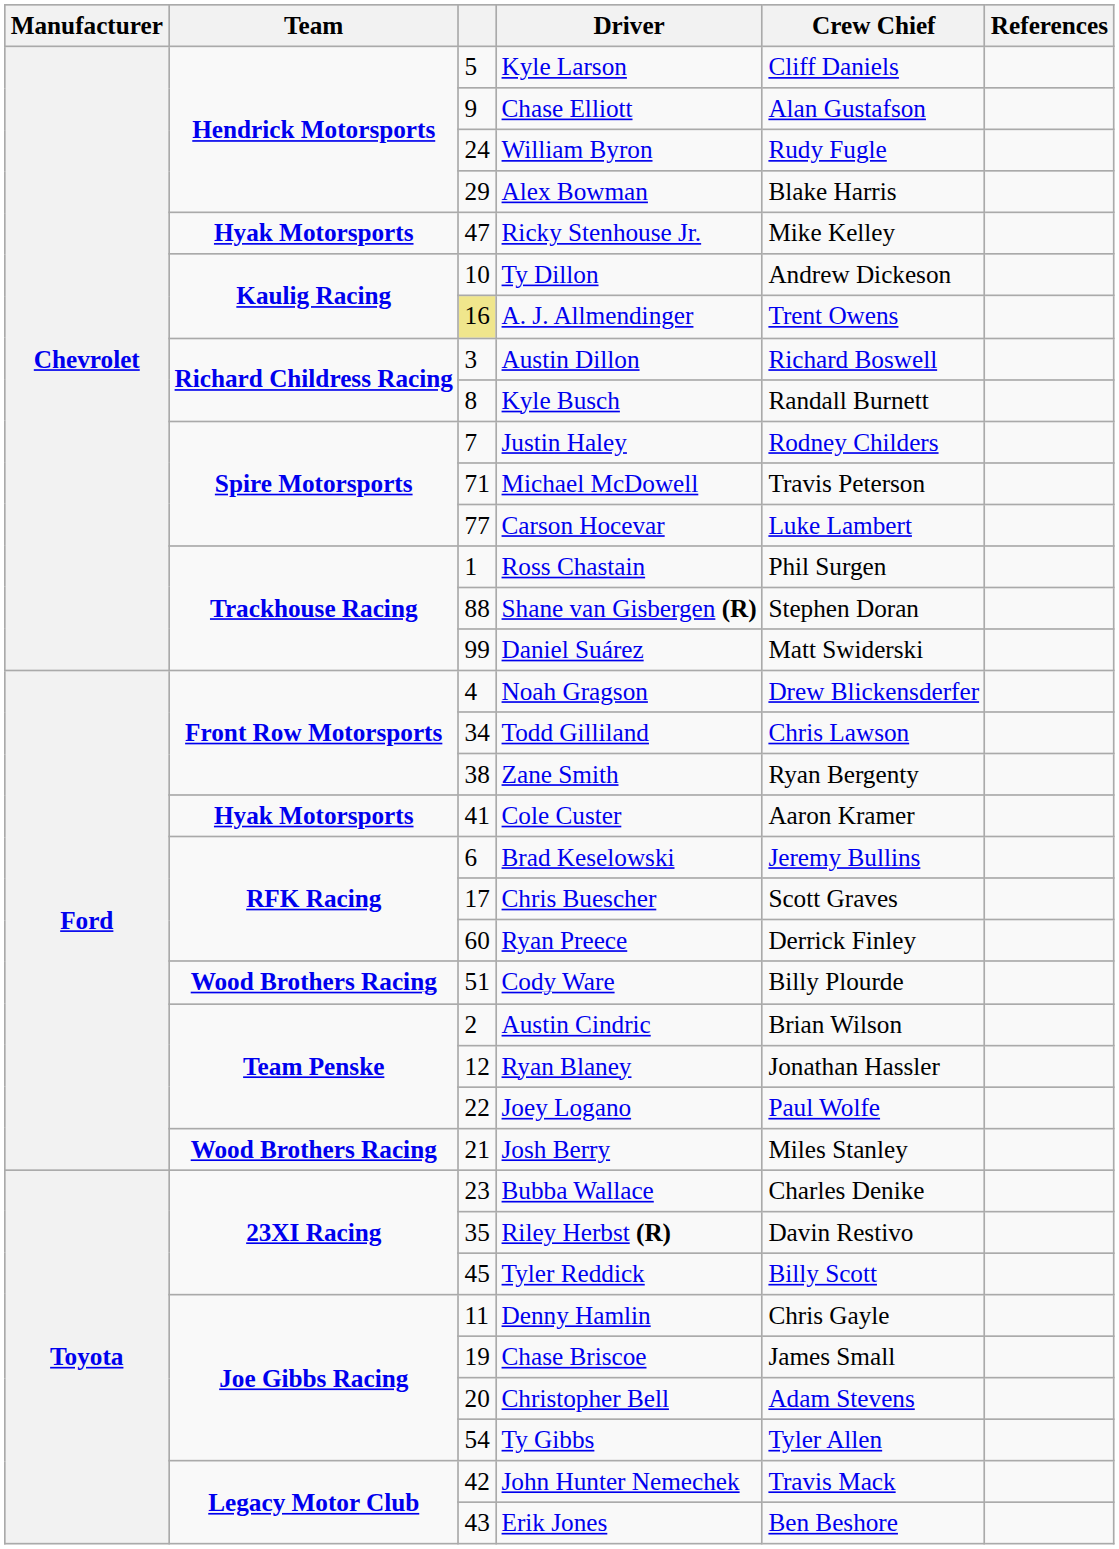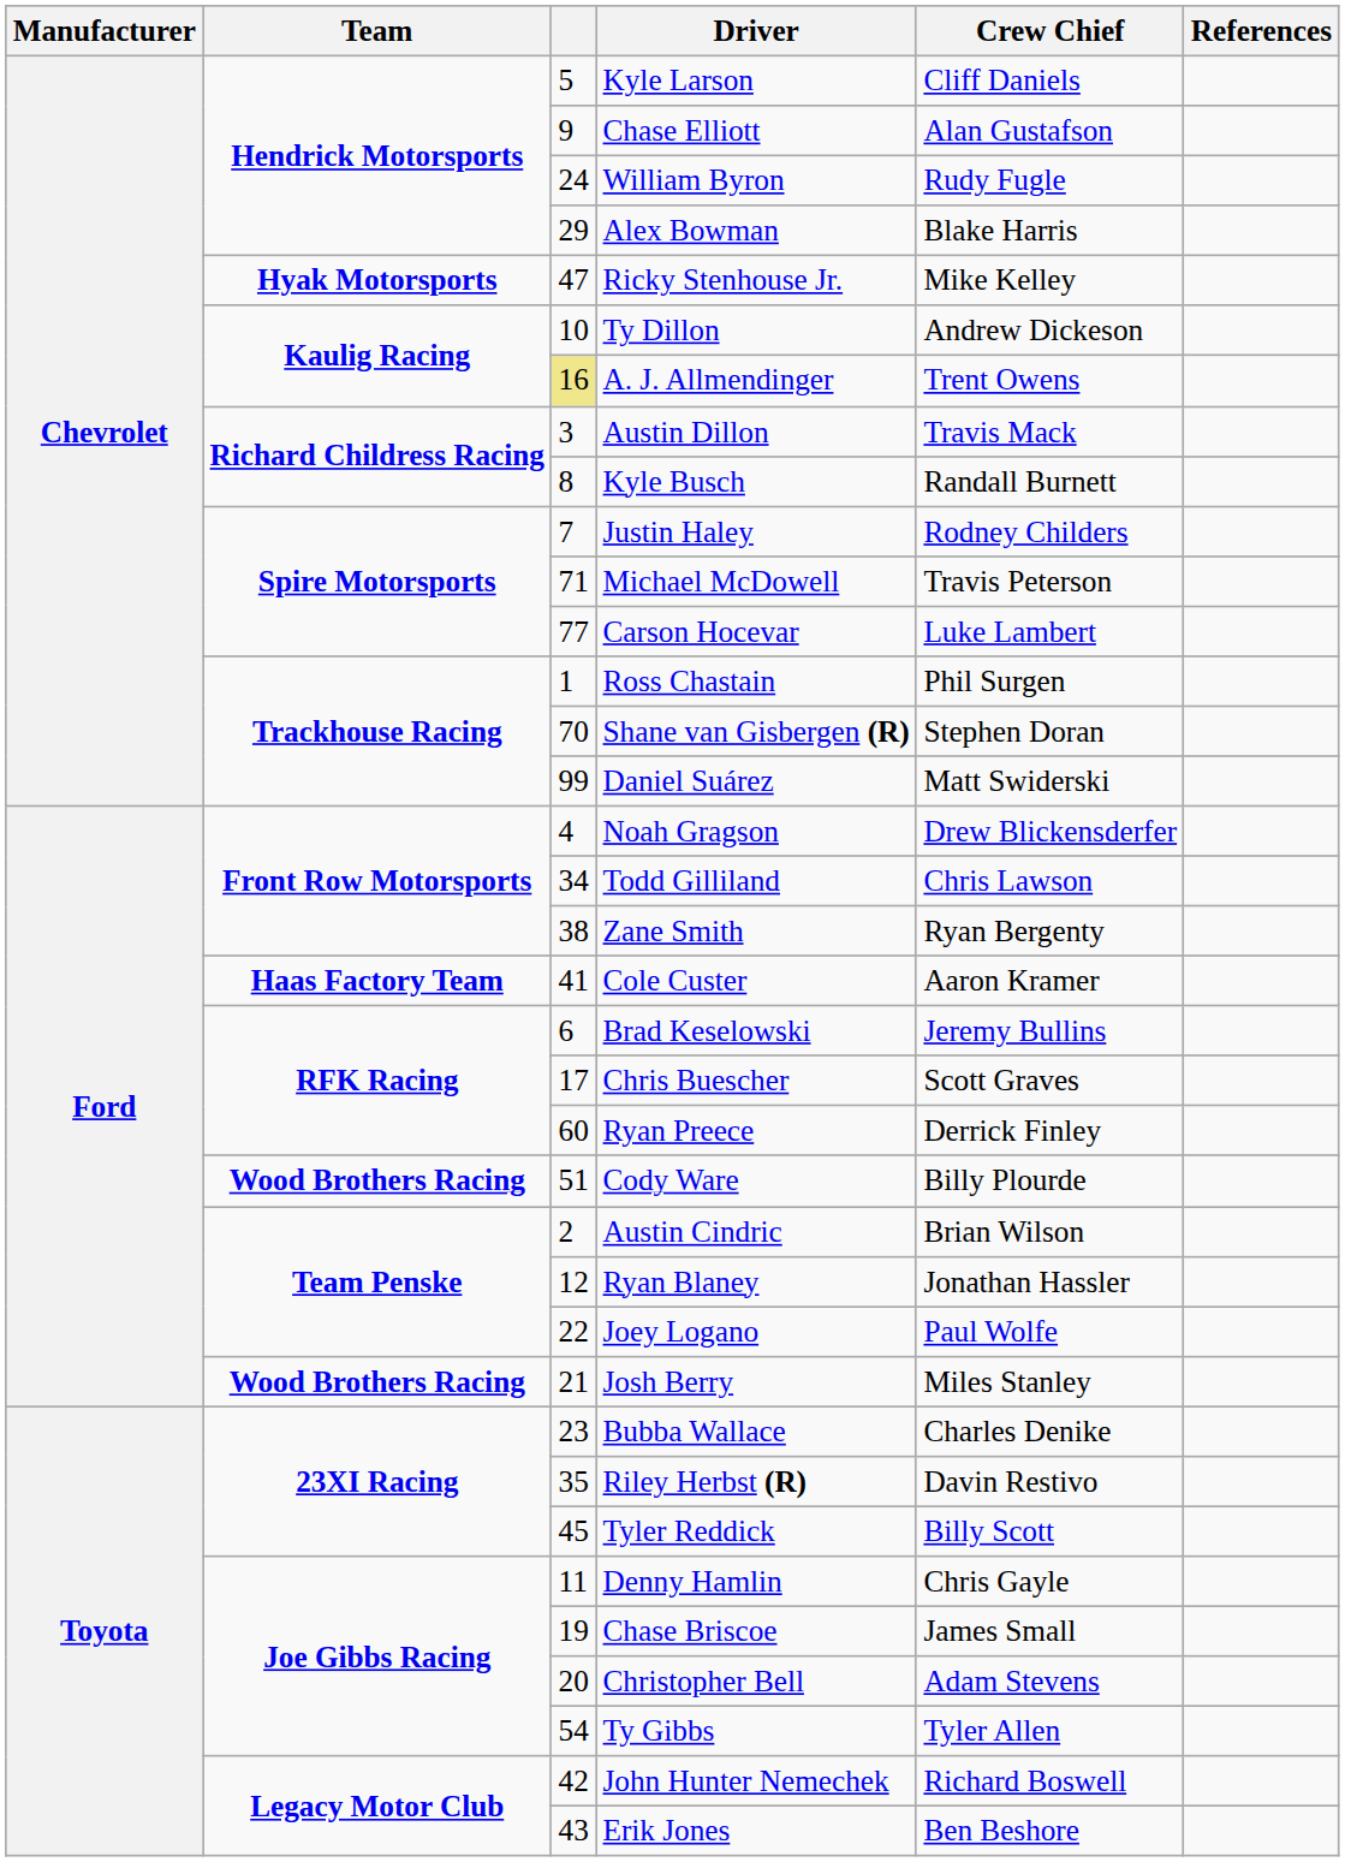Austin Dillon | Crew Chief: Richard Boswell -> Travis Mack
Shane van Gisbergen (R) | column 3: 88 -> 70
Cole Custer | Team: Hyak Motorsports -> Haas Factory Team
John Hunter Nemechek | Crew Chief: Travis Mack -> Richard Boswell
